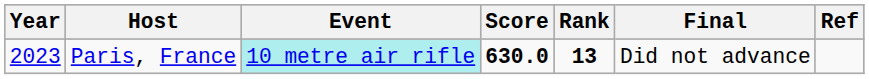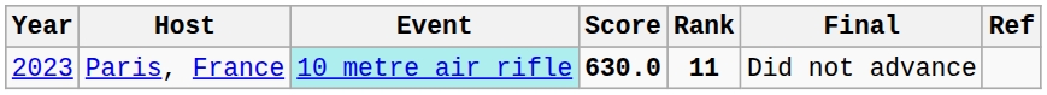Paris, France | Rank: 13 -> 11
